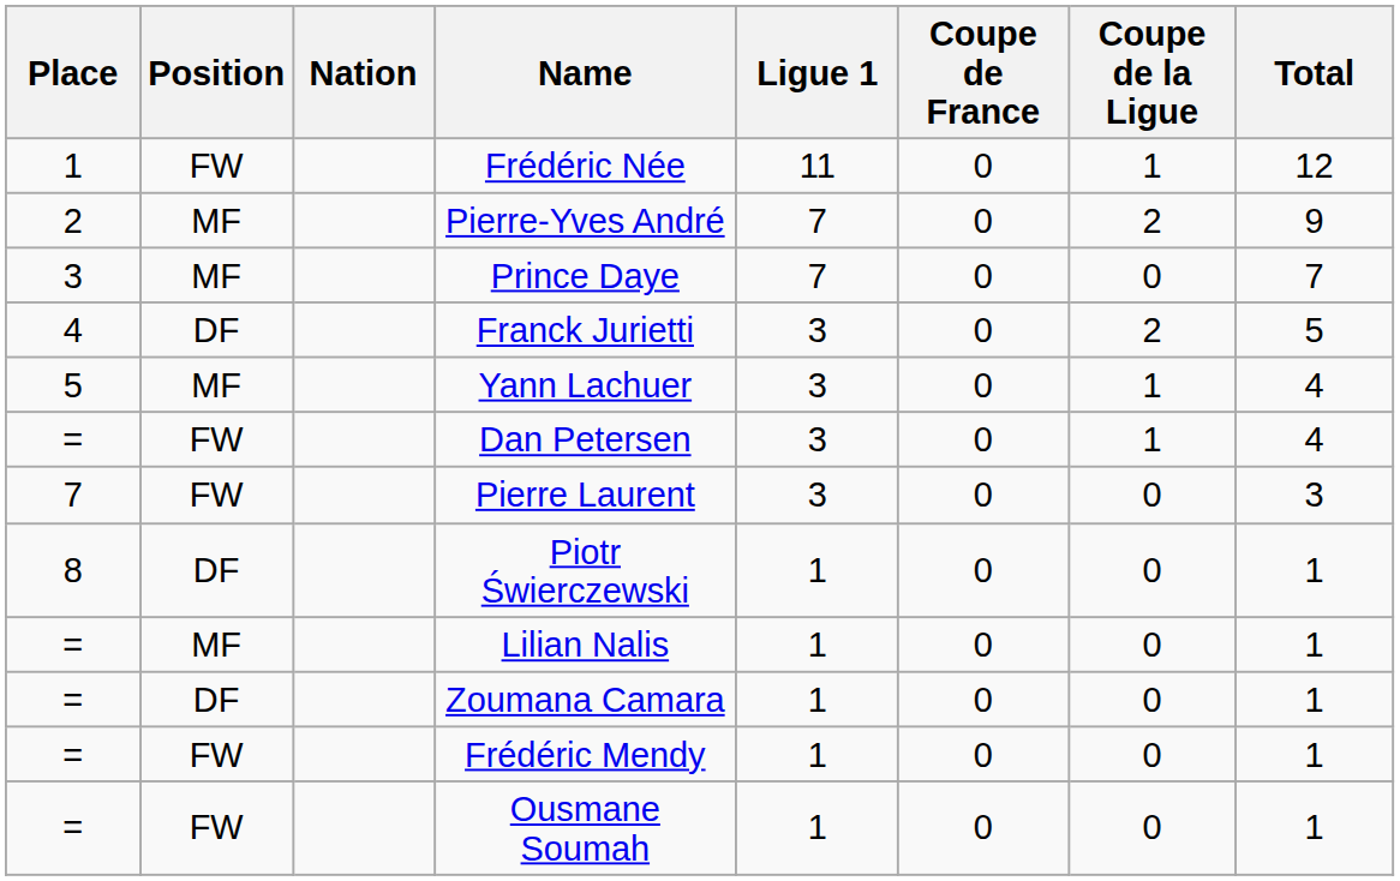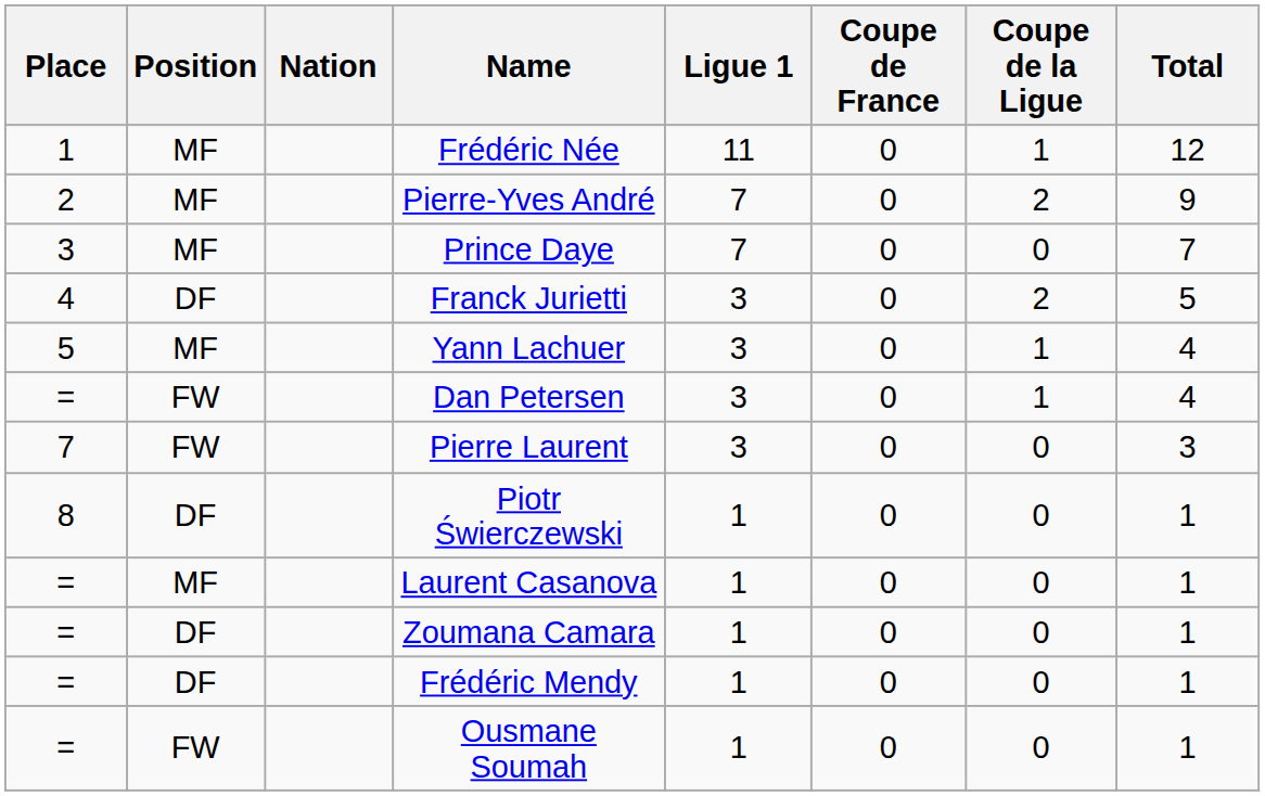Frédéric Née | Position: FW -> MF
- row: = | MF | Lilian Nalis | 1 | 0 | 0 | 1
+ row: = | MF | Laurent Casanova | 1 | 0 | 0 | 1
Frédéric Mendy | Position: FW -> DF
